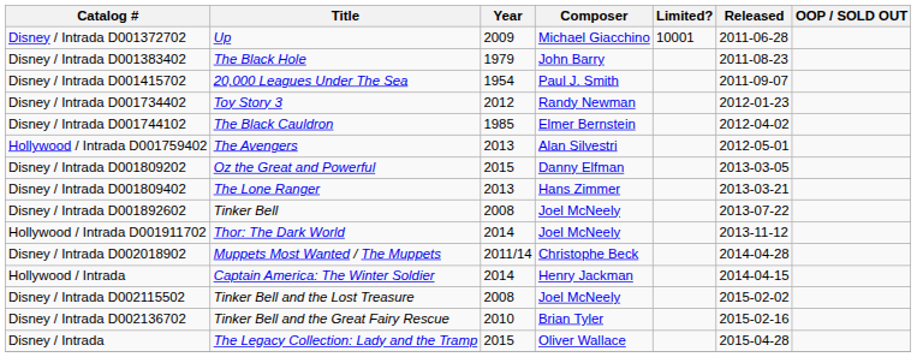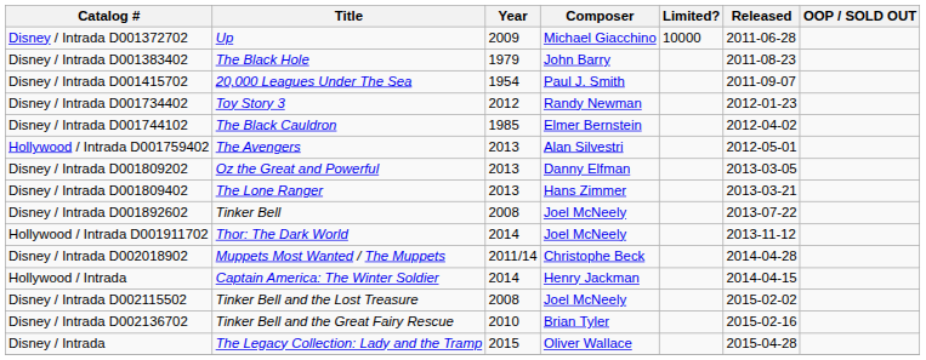Disney / Intrada D001372702 | Limited?: 10001 -> 10000
Disney / Intrada D001809202 | Year: 2015 -> 2013
